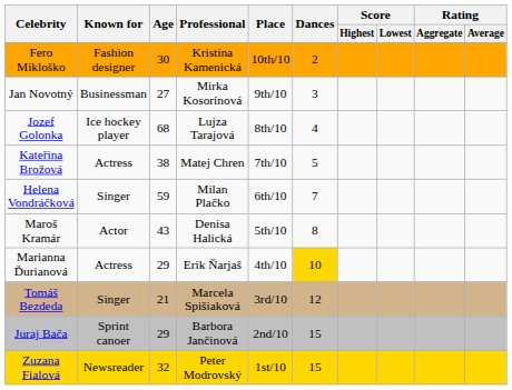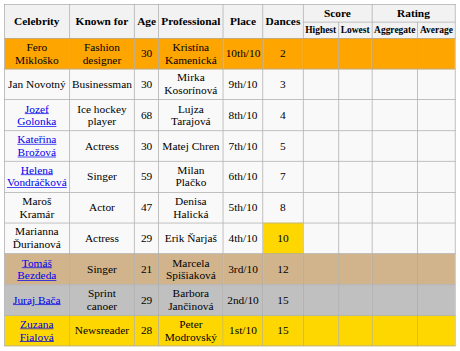Jan Novotný | Age: 27 -> 30
Kateřina Brožová | Age: 38 -> 30
Maroš Kramár | Age: 43 -> 47
Zuzana Fialová | Age: 32 -> 28
